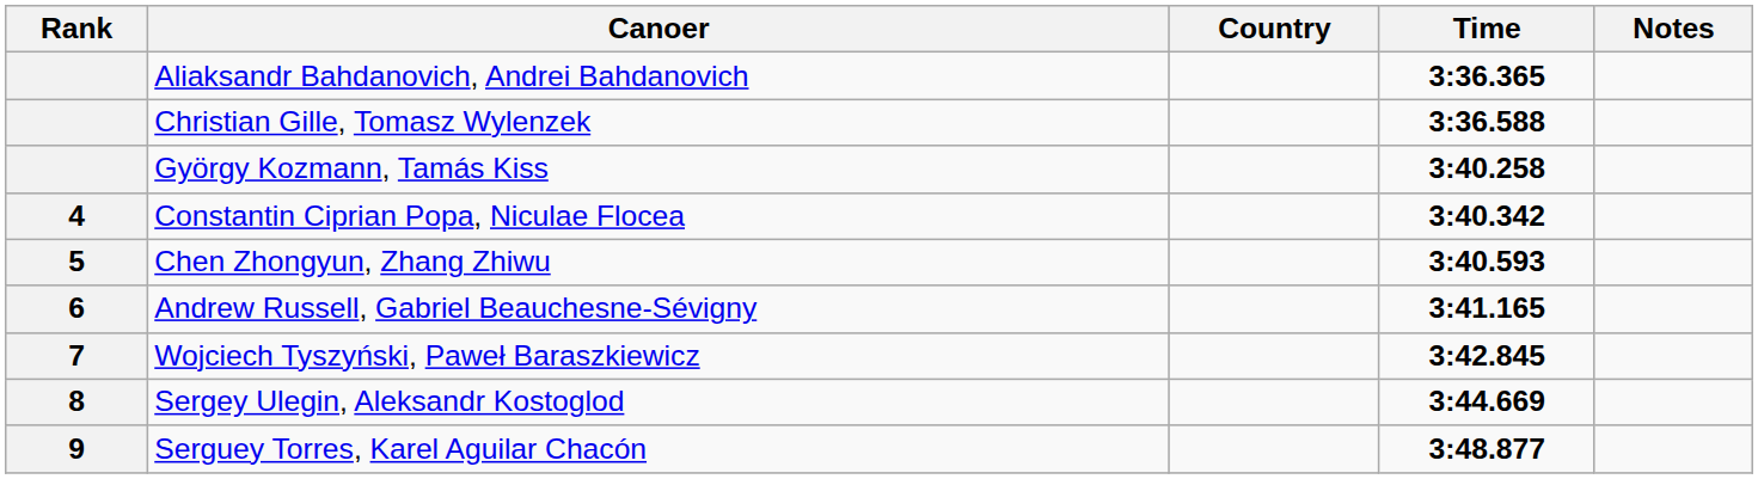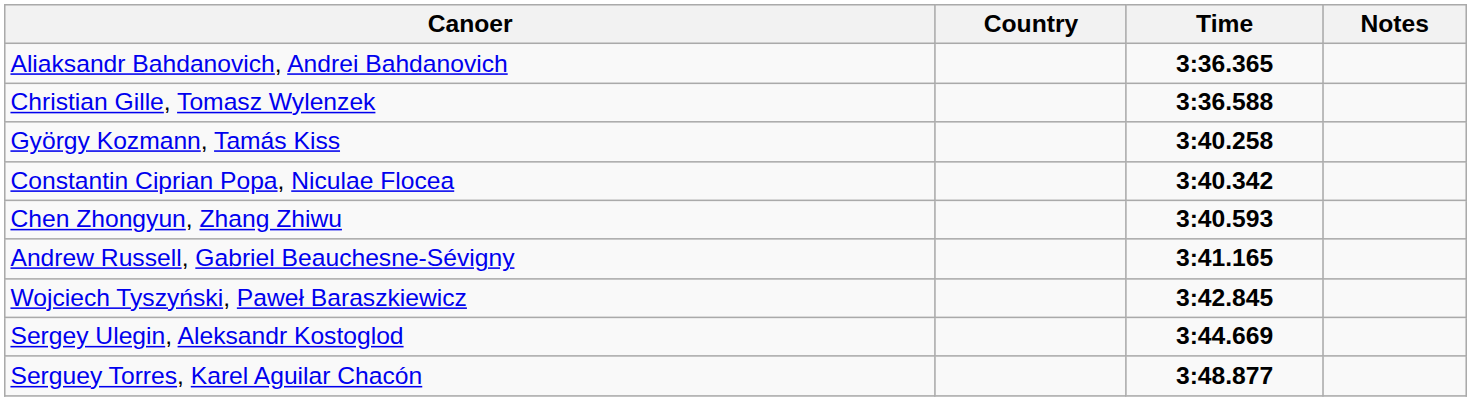- column: Rank | 4 | 5 | 6 | 7 | 8 | 9
